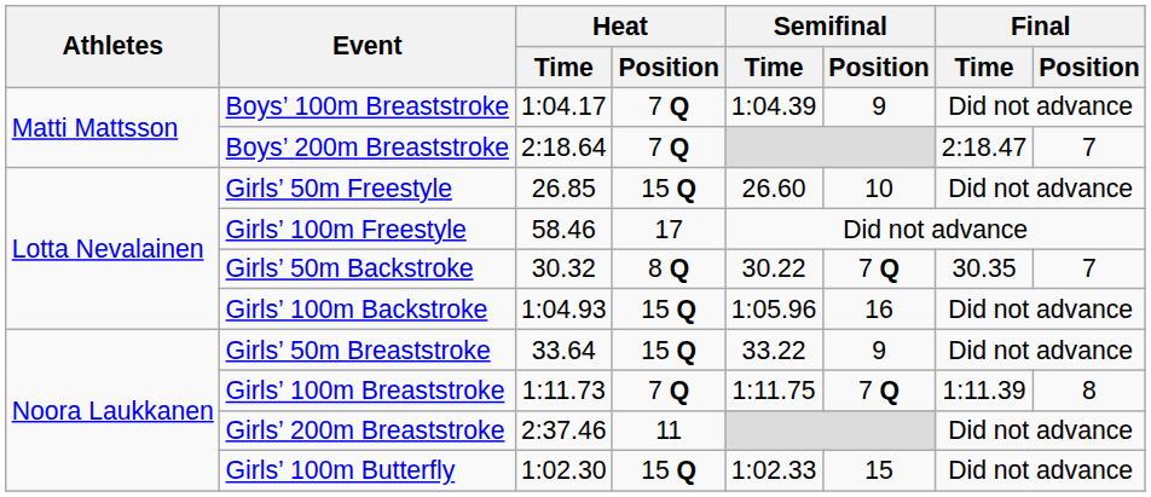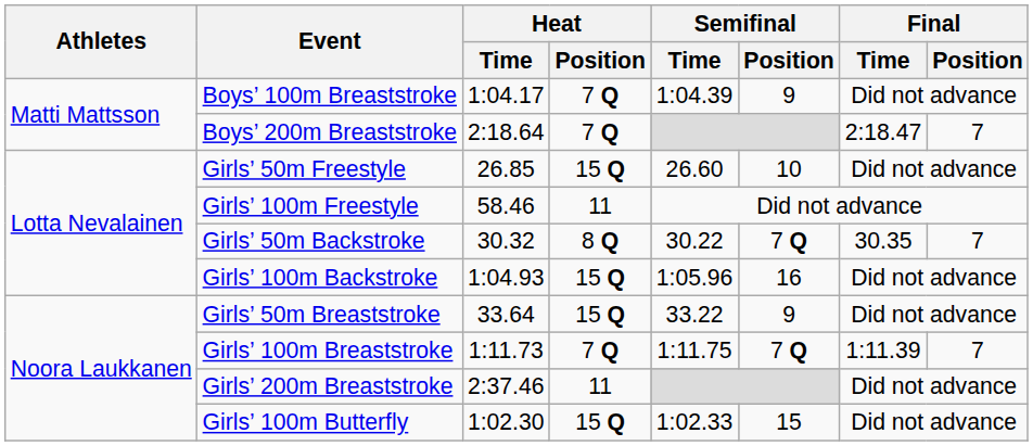Girls’ 100m Freestyle | Heat / Position: 17 -> 11
Girls’ 100m Breaststroke | Final / Position: 8 -> 7
